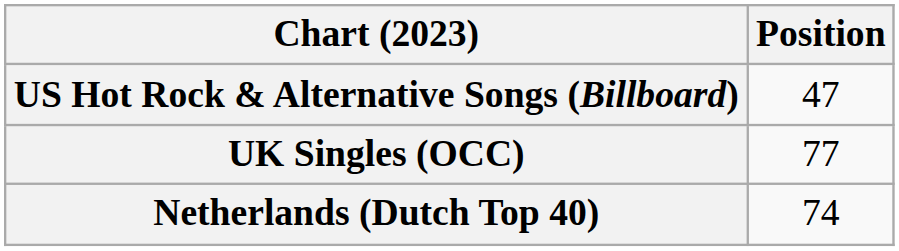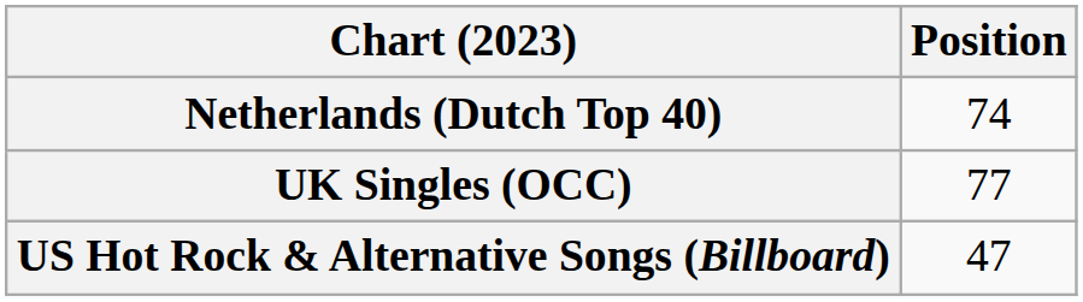rows swapped: Netherlands (Dutch Top 40) <-> US Hot Rock & Alternative Songs (Billboard)
